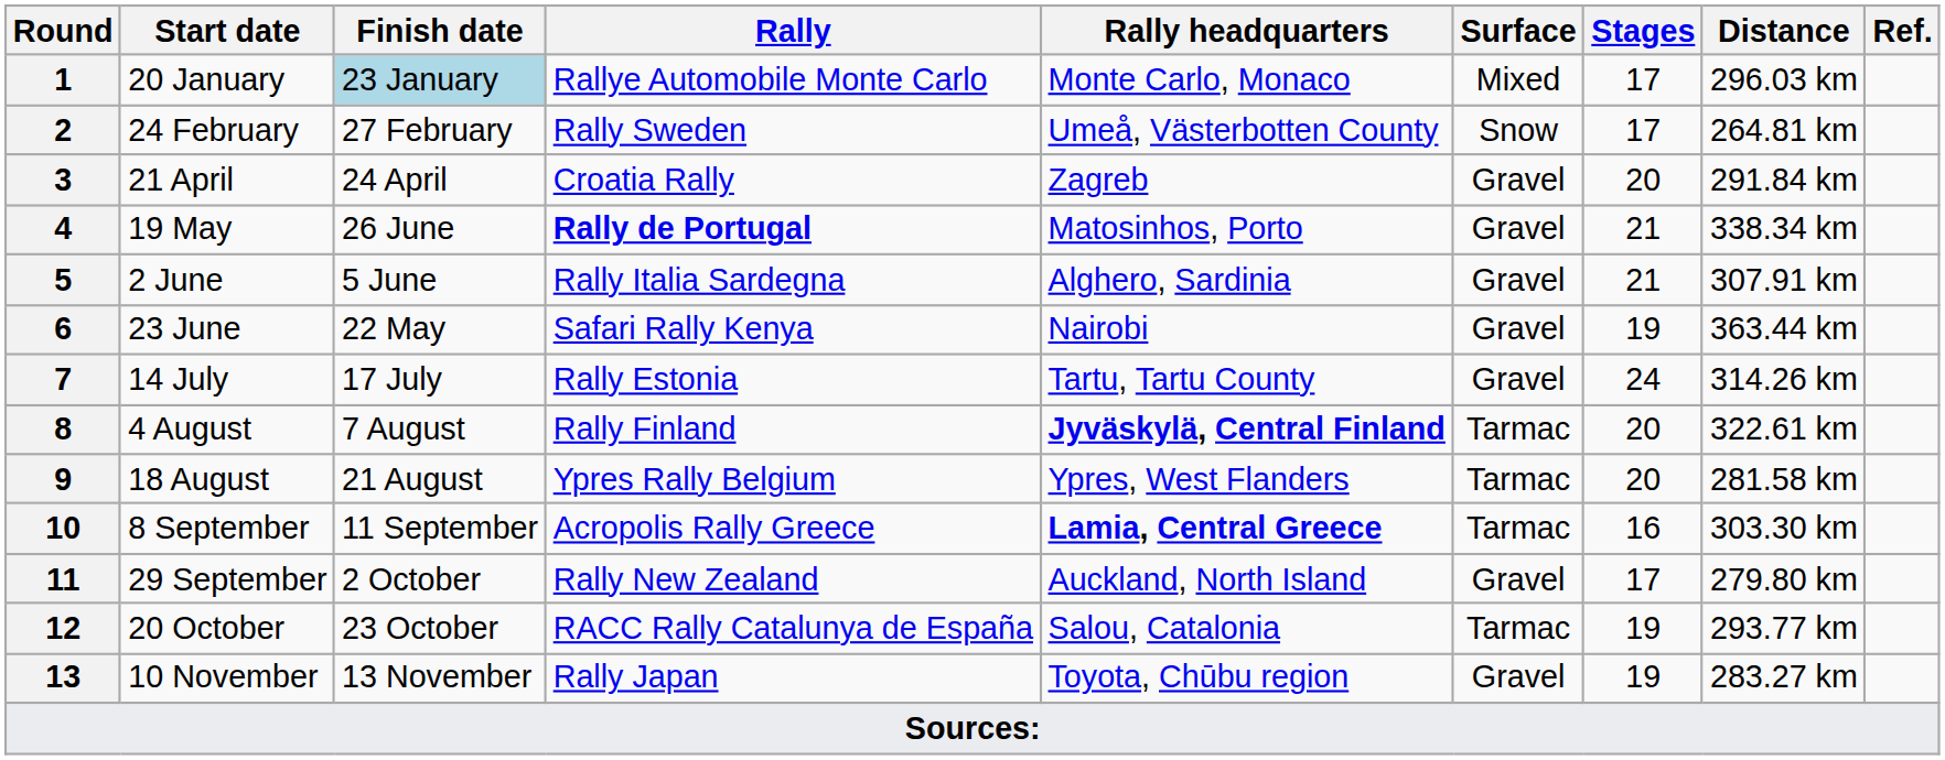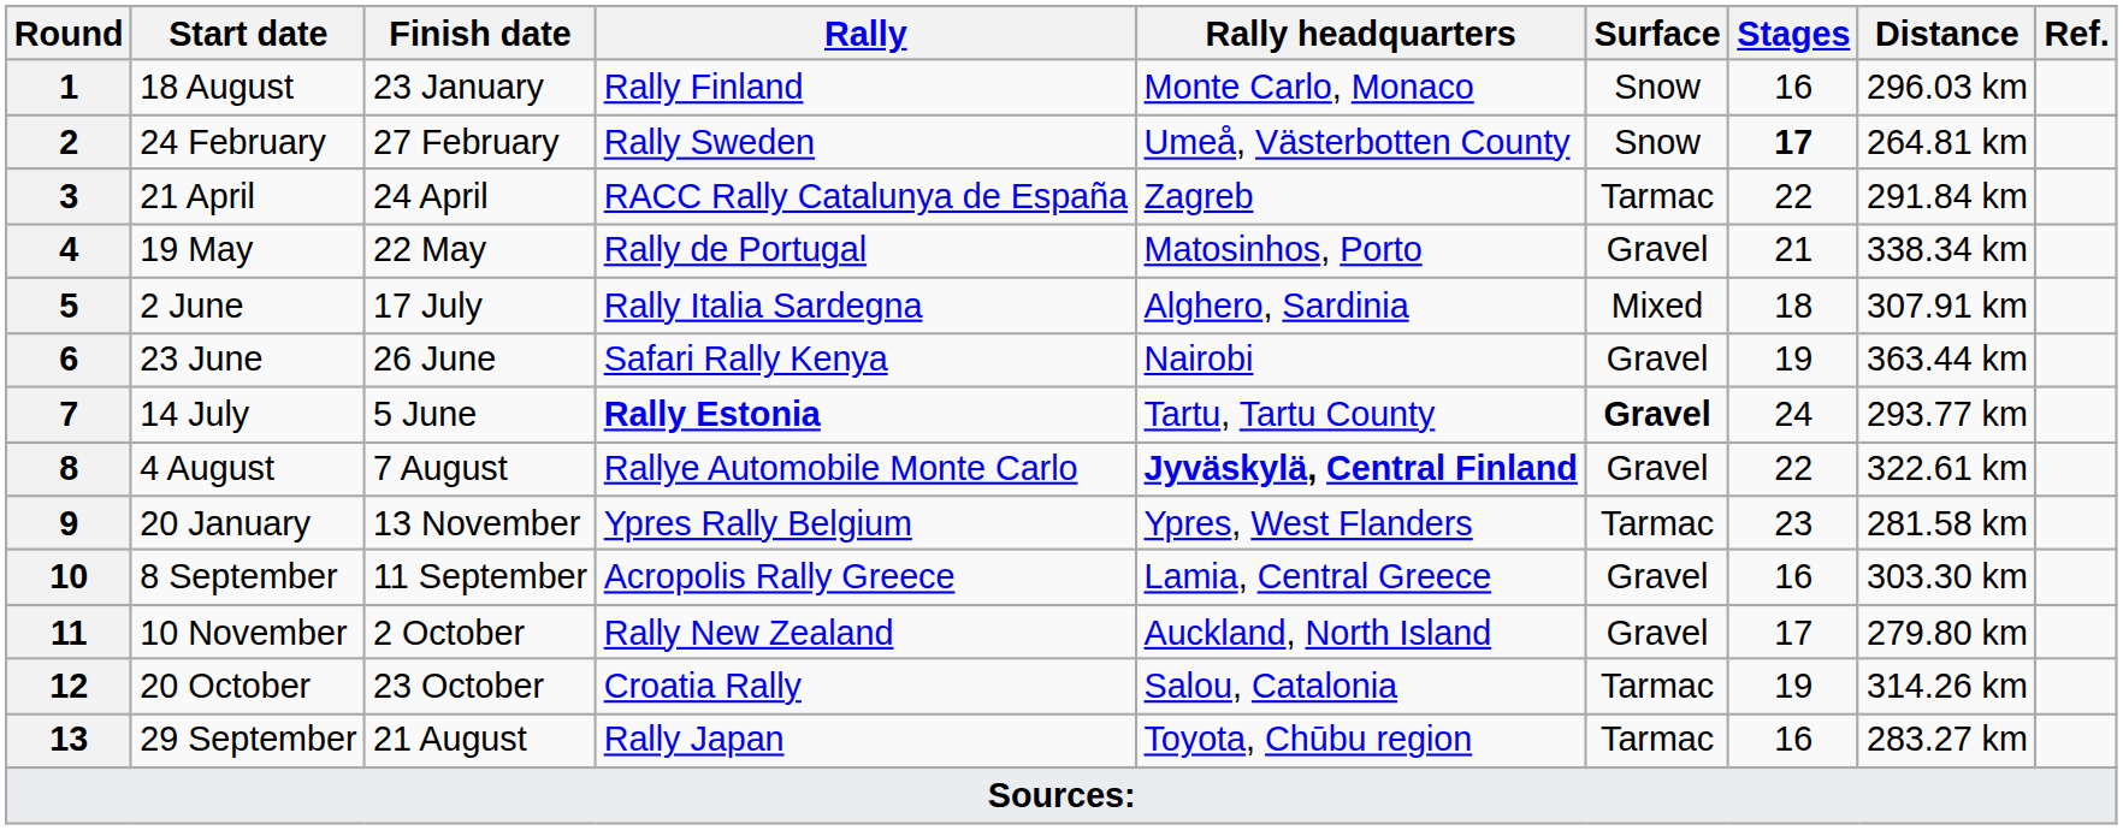1 | Start date: 20 January -> 18 August
1 | Finish date: lightblue background -> no background
1 | Rally: Rallye Automobile Monte Carlo -> Rally Finland
1 | Surface: Mixed -> Snow
1 | Stages: 17 -> 16
2 | Stages: normal -> bold
3 | Rally: Croatia Rally -> RACC Rally Catalunya de España
3 | Surface: Gravel -> Tarmac
3 | Stages: 20 -> 22
4 | Finish date: 26 June -> 22 May
4 | Rally: bold -> normal
5 | Finish date: 5 June -> 17 July
5 | Surface: Gravel -> Mixed
5 | Stages: 21 -> 18
6 | Finish date: 22 May -> 26 June
7 | Finish date: 17 July -> 5 June
7 | Rally: normal -> bold
7 | Surface: normal -> bold
7 | Distance: 314.26 km -> 293.77 km
8 | Rally: Rally Finland -> Rallye Automobile Monte Carlo
8 | Surface: Tarmac -> Gravel
8 | Stages: 20 -> 22
9 | Start date: 18 August -> 20 January
9 | Finish date: 21 August -> 13 November
9 | Stages: 20 -> 23
10 | Rally headquarters: bold -> normal
10 | Surface: Tarmac -> Gravel
11 | Start date: 29 September -> 10 November
12 | Rally: RACC Rally Catalunya de España -> Croatia Rally
12 | Distance: 293.77 km -> 314.26 km
13 | Start date: 10 November -> 29 September
13 | Finish date: 13 November -> 21 August
13 | Surface: Gravel -> Tarmac
13 | Stages: 19 -> 16
